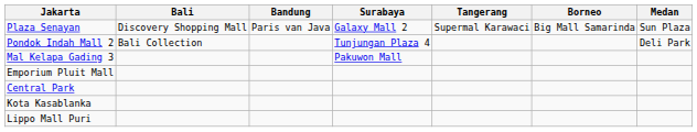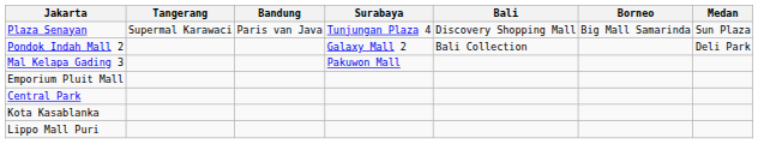columns swapped: Tangerang <-> Bali
Plaza Senayan | Surabaya: Galaxy Mall 2 -> Tunjungan Plaza 4
Pondok Indah Mall 2 | Surabaya: Tunjungan Plaza 4 -> Galaxy Mall 2
